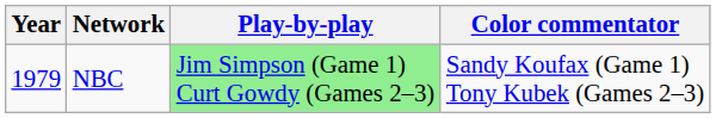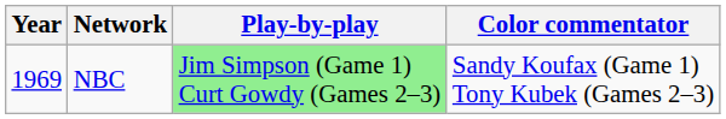NBC | Year: 1979 -> 1969
